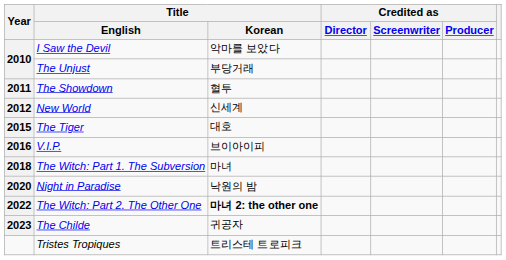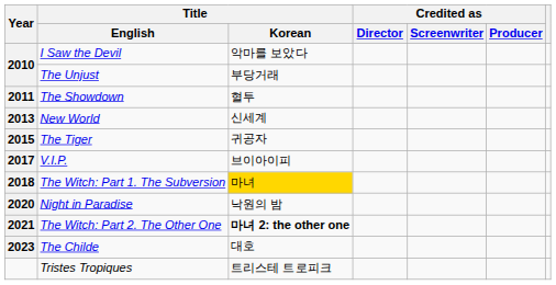New World | Year: 2012 -> 2013
The Tiger | Title / Korean: 대호 -> 귀공자
V.I.P. | Year: 2016 -> 2017
The Witch: Part 1. The Subversion | Title / Korean: no background -> gold background
The Witch: Part 2. The Other One | Year: 2022 -> 2021
The Childe | Title / Korean: 귀공자 -> 대호
